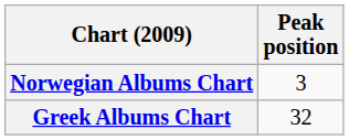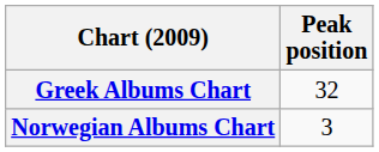rows swapped: Greek Albums Chart <-> Norwegian Albums Chart
